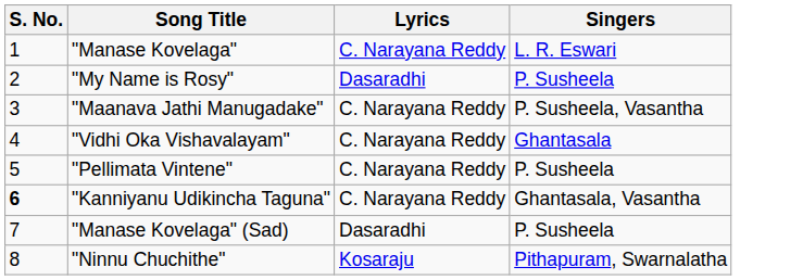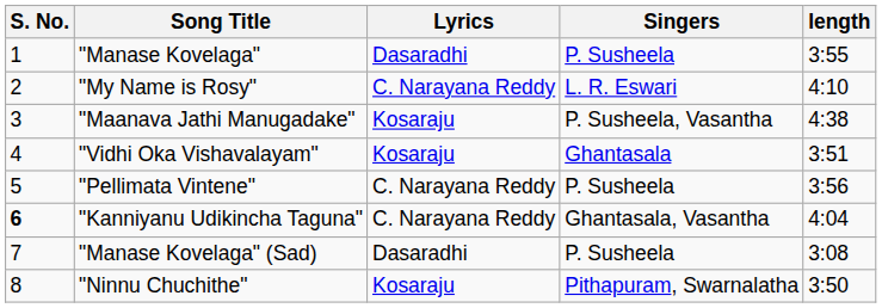+ column: length | 3:55 | 4:10 | 4:38 | 3:51 | 3:56 | 4:04 | 3:08 | 3:50
"Manase Kovelaga" | Lyrics: C. Narayana Reddy -> Dasaradhi
"Manase Kovelaga" | Singers: L. R. Eswari -> P. Susheela
"My Name is Rosy" | Lyrics: Dasaradhi -> C. Narayana Reddy
"My Name is Rosy" | Singers: P. Susheela -> L. R. Eswari
"Maanava Jathi Manugadake" | Lyrics: C. Narayana Reddy -> Kosaraju
"Vidhi Oka Vishavalayam" | Lyrics: C. Narayana Reddy -> Kosaraju
